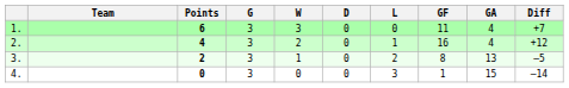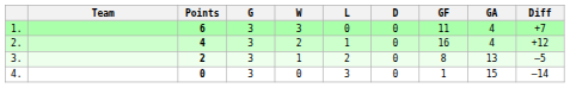columns swapped: D <-> L
